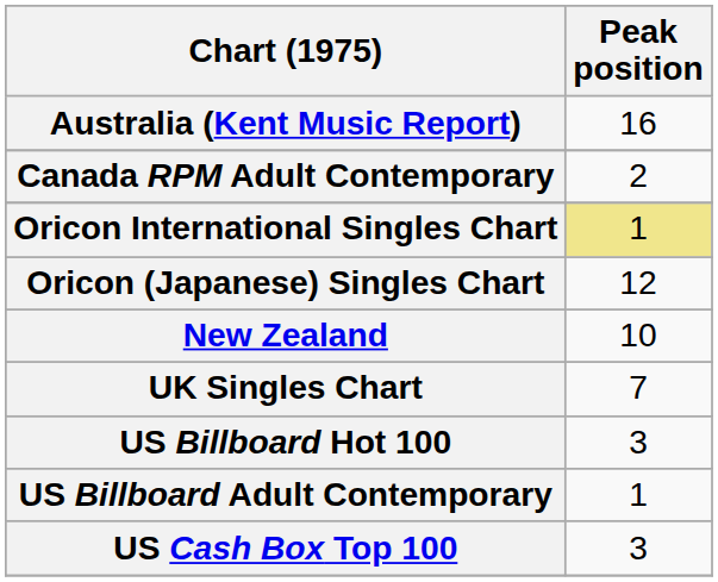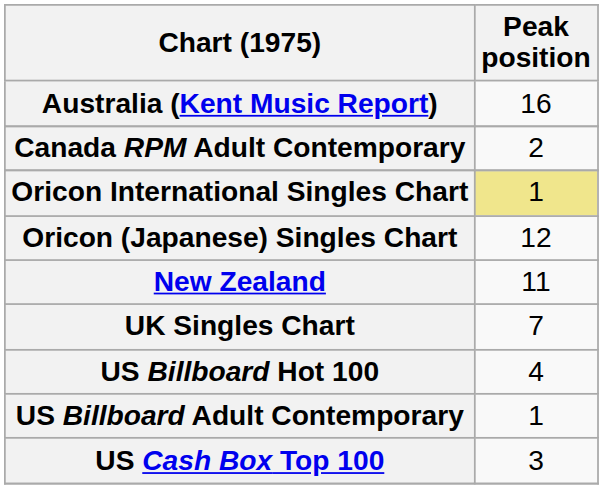New Zealand | Peak position: 10 -> 11
US Billboard Hot 100 | Peak position: 3 -> 4
